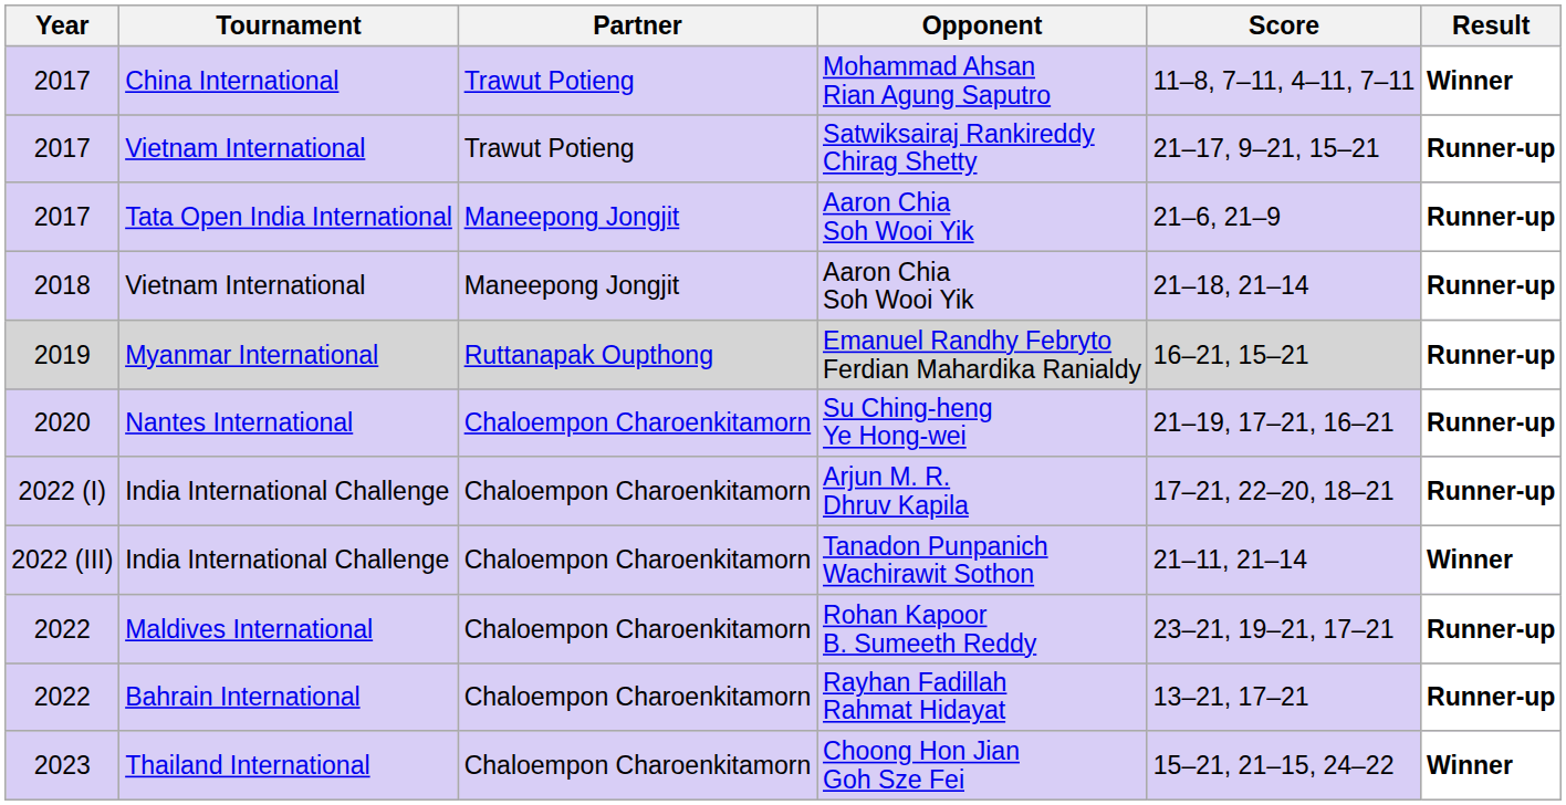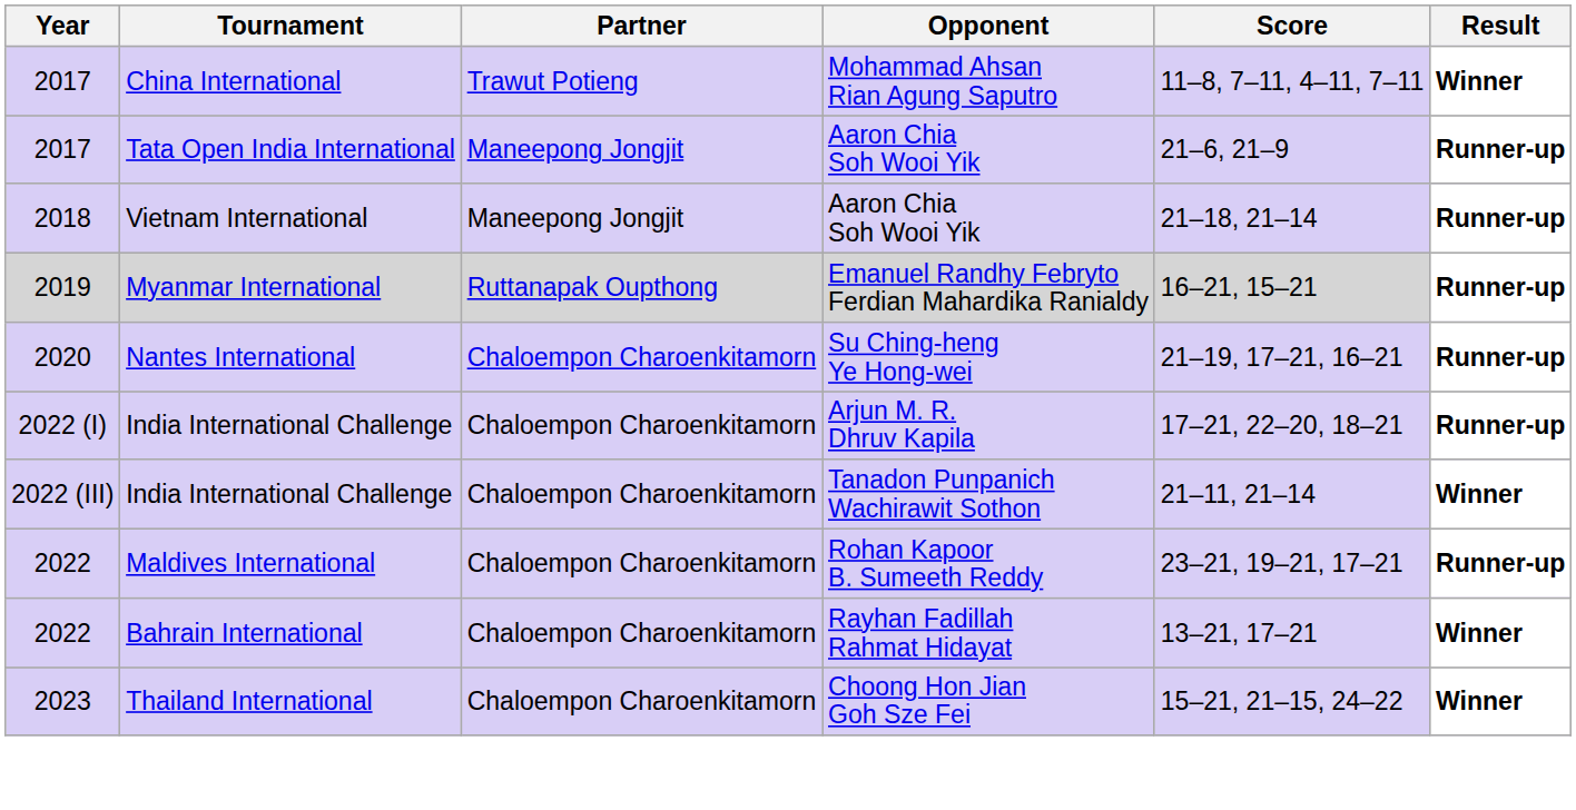- row: 2017 | Vietnam International | Trawut Potieng | Satwiksairaj Rankireddy Chirag Shetty | 21–17, 9–21, 15–21 | Runner-up
Rayhan Fadillah Rahmat Hidayat | Result: Runner-up -> Winner
